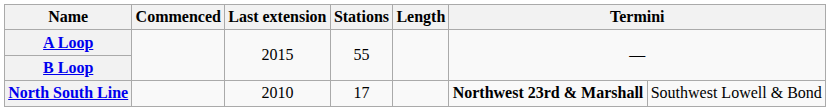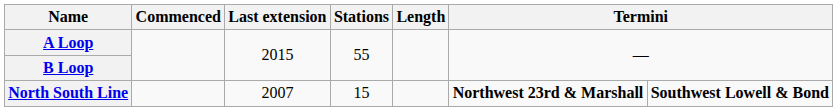North South Line | Last extension: 2010 -> 2007
North South Line | Stations: 17 -> 15
North South Line | column 7: normal -> bold
